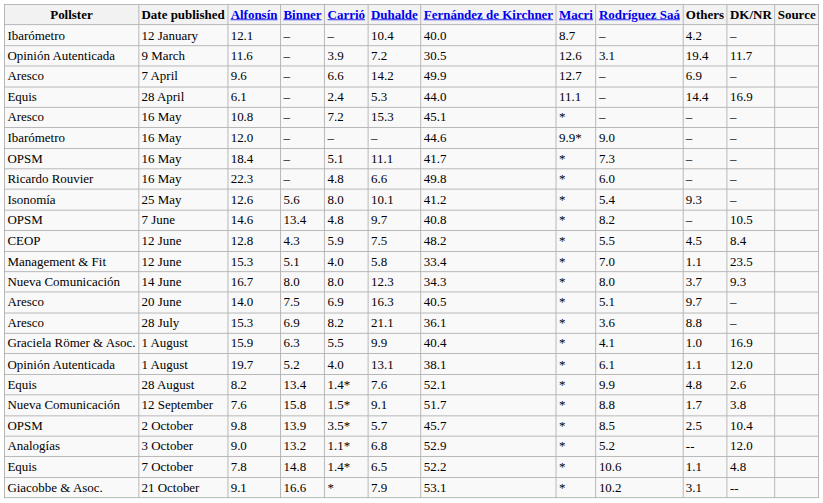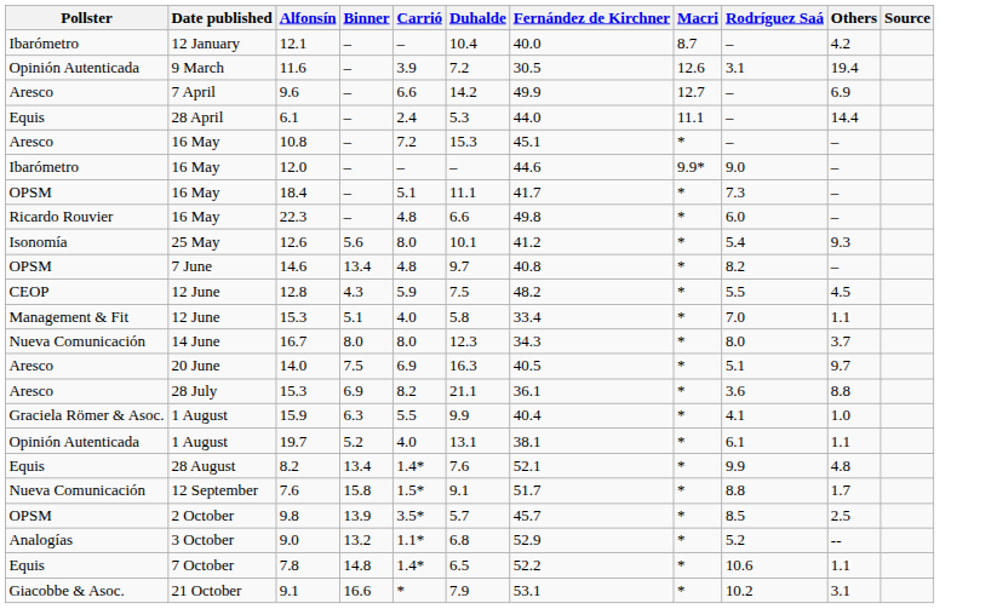- column: DK/NR | – | 11.7 | – | 16.9 | – | – | – | – | – | 10.5 | 8.4 | 23.5 | 9.3 | – | – | 16.9 | 12.0 | 2.6 | 3.8 | 10.4 | 12.0 | 4.8 | --
